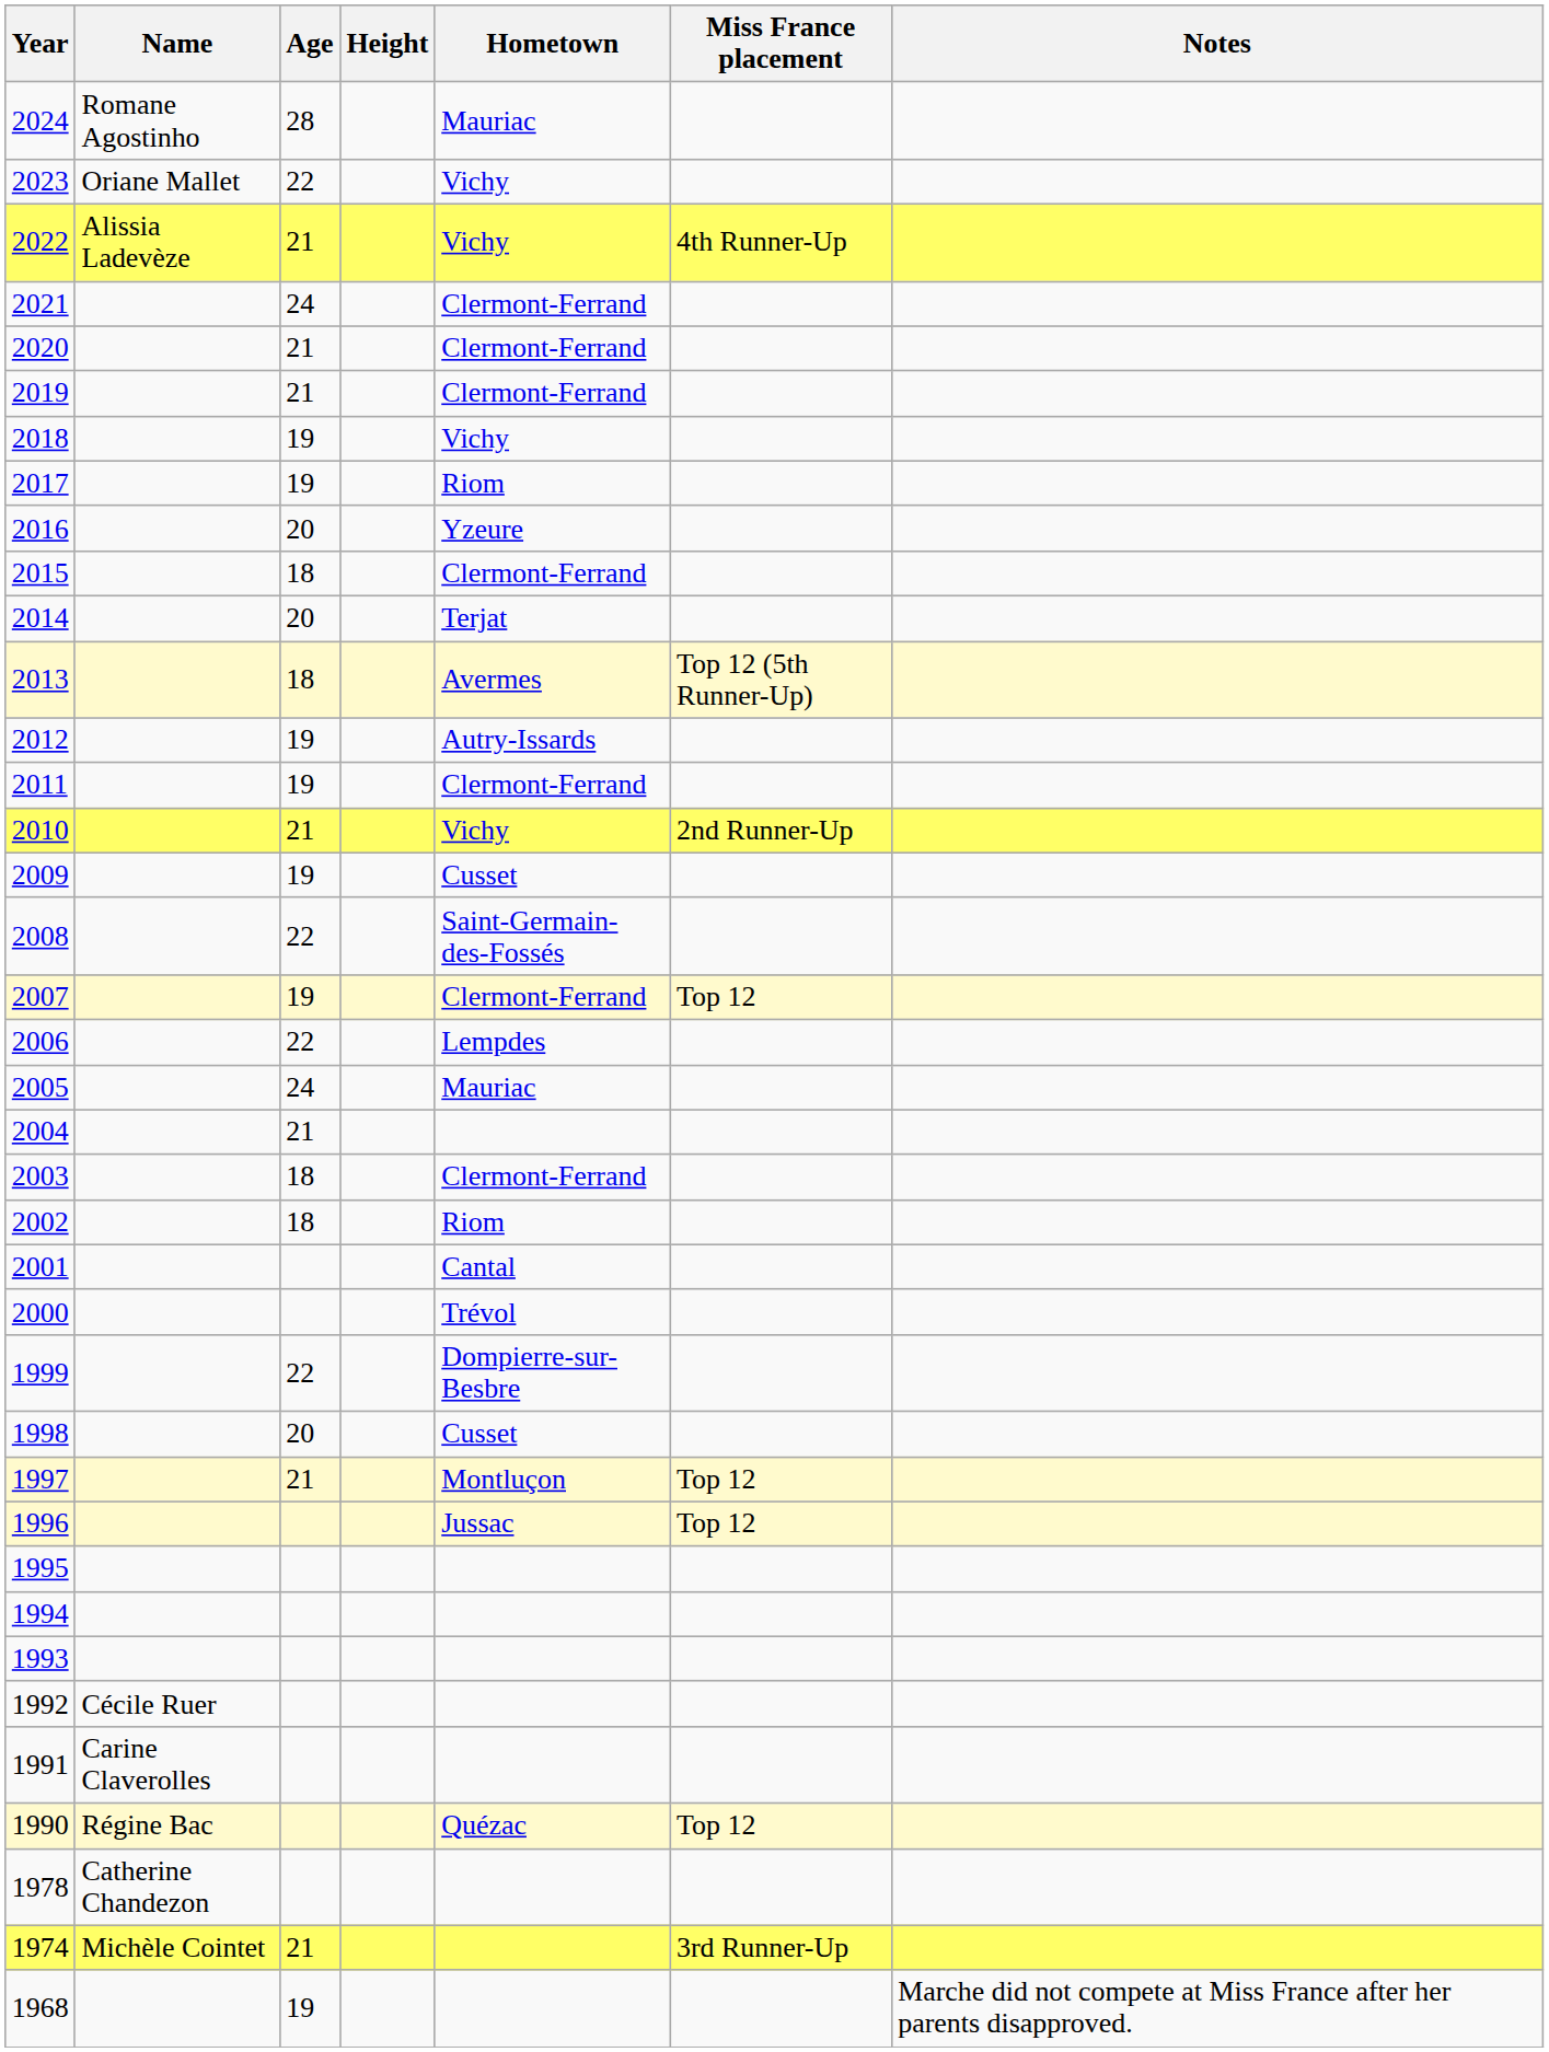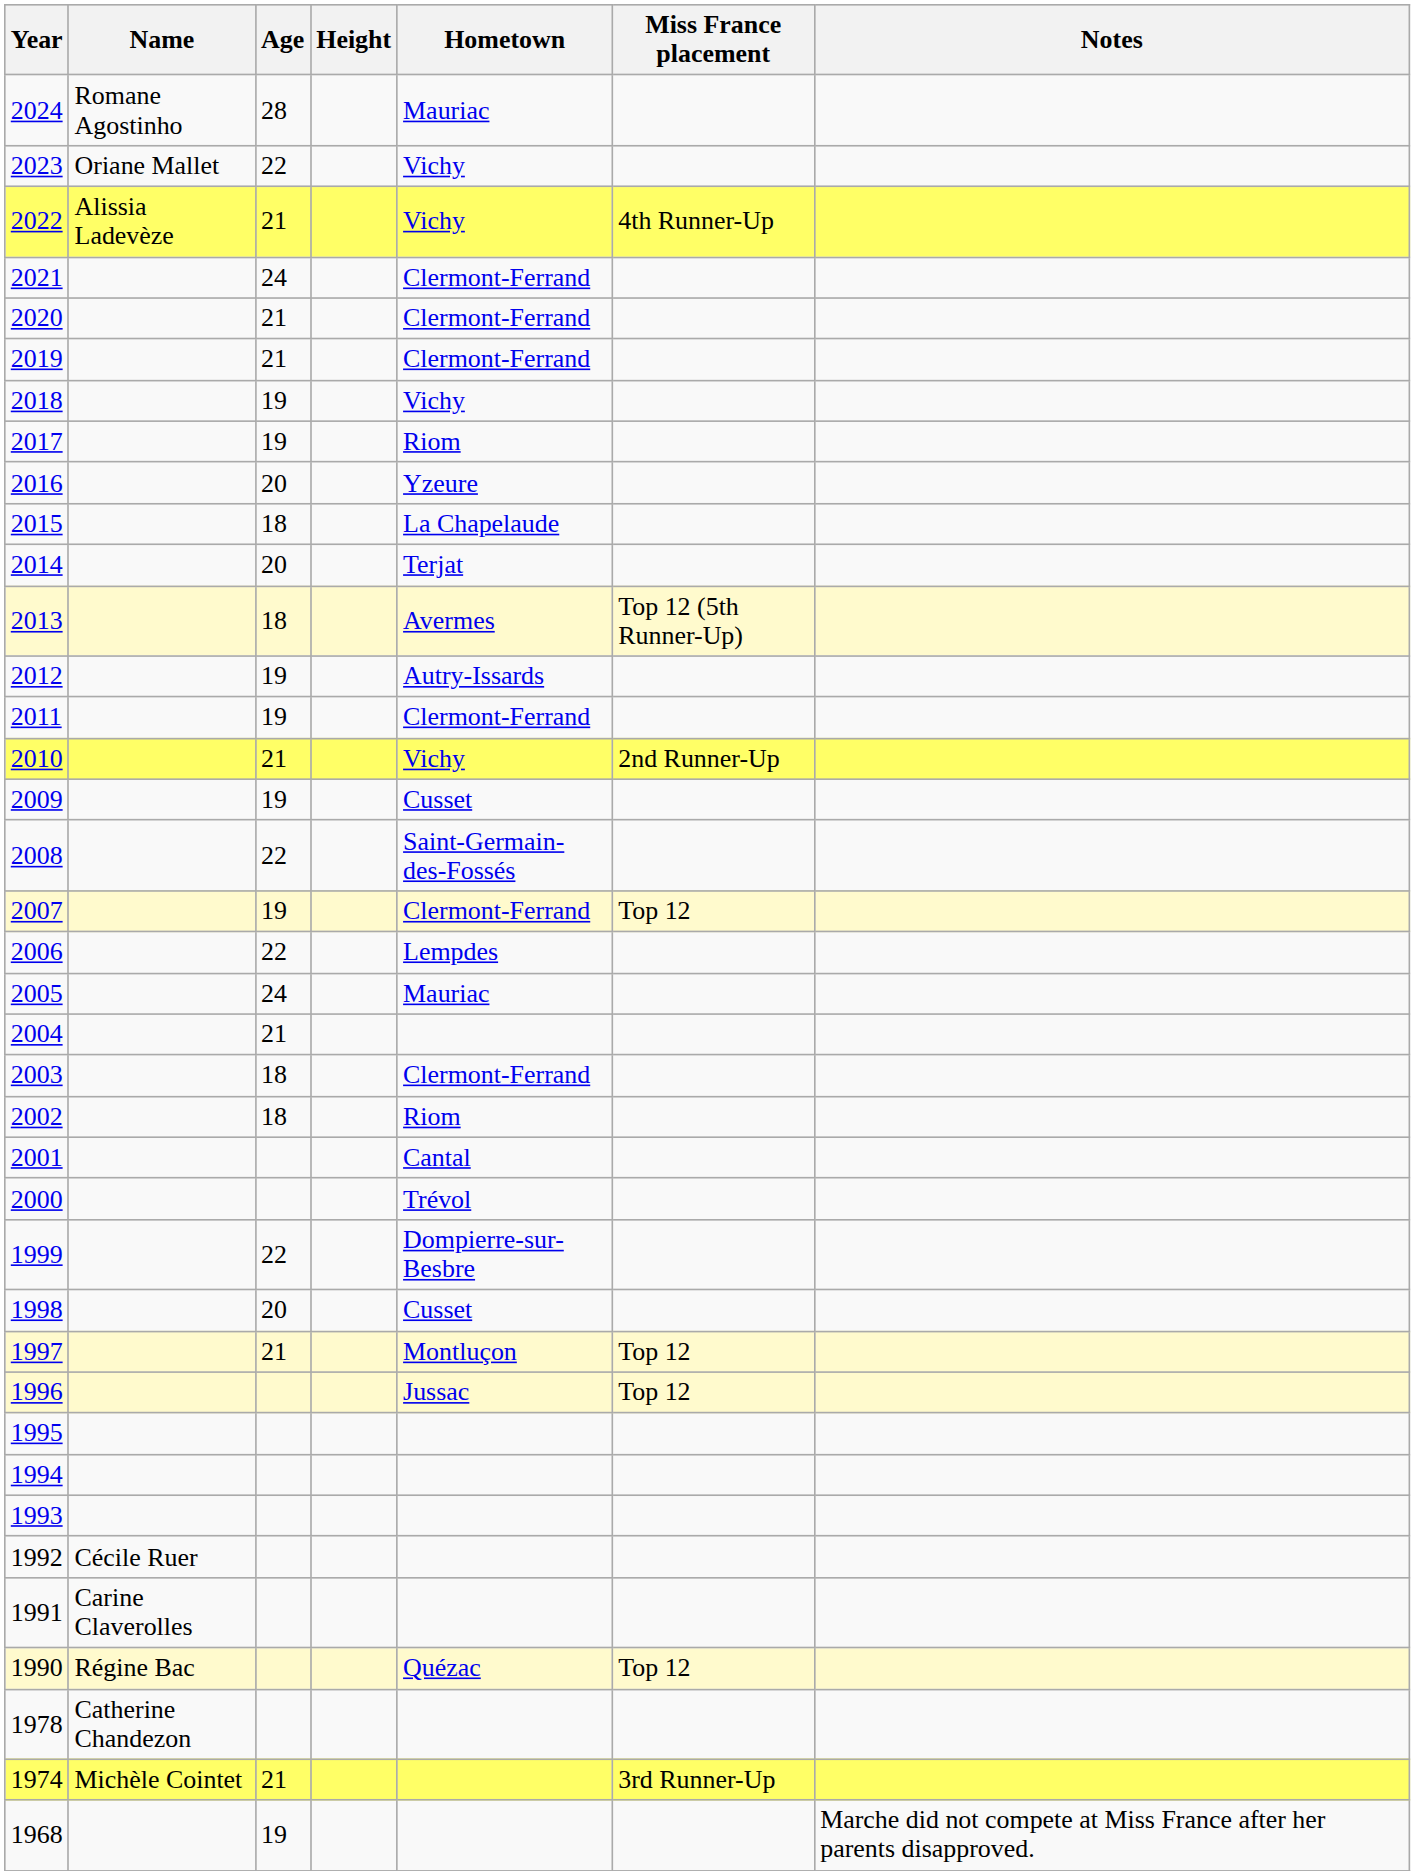2015 | Hometown: Clermont-Ferrand -> La Chapelaude
